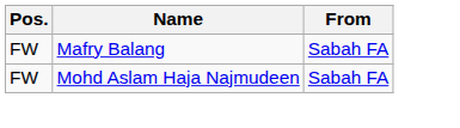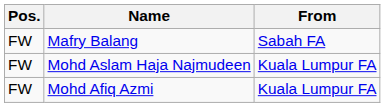Mohd Aslam Haja Najmudeen | From: Sabah FA -> Kuala Lumpur FA
+ row: FW | Mohd Afiq Azmi | Kuala Lumpur FA
